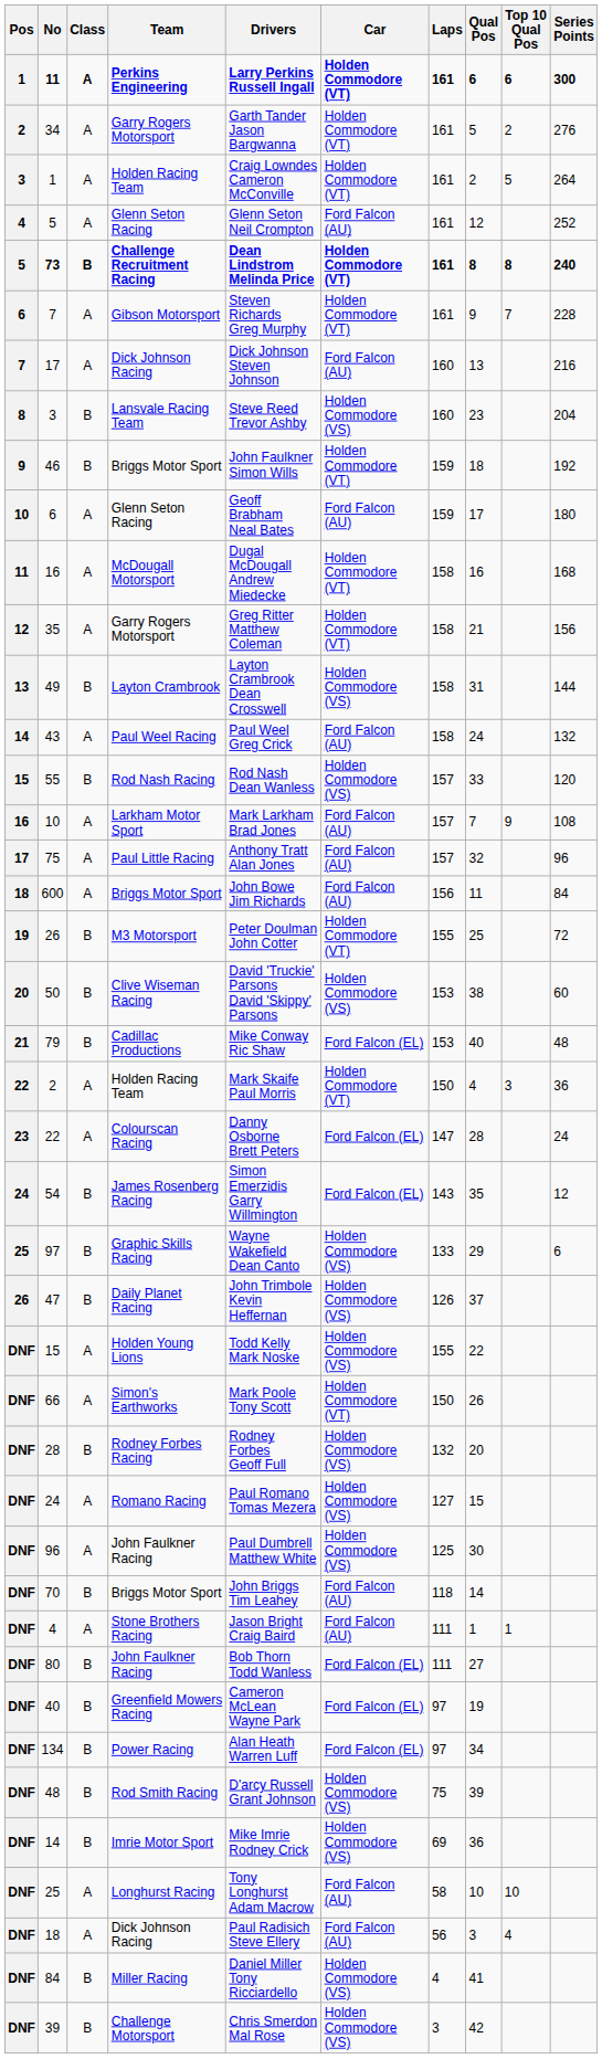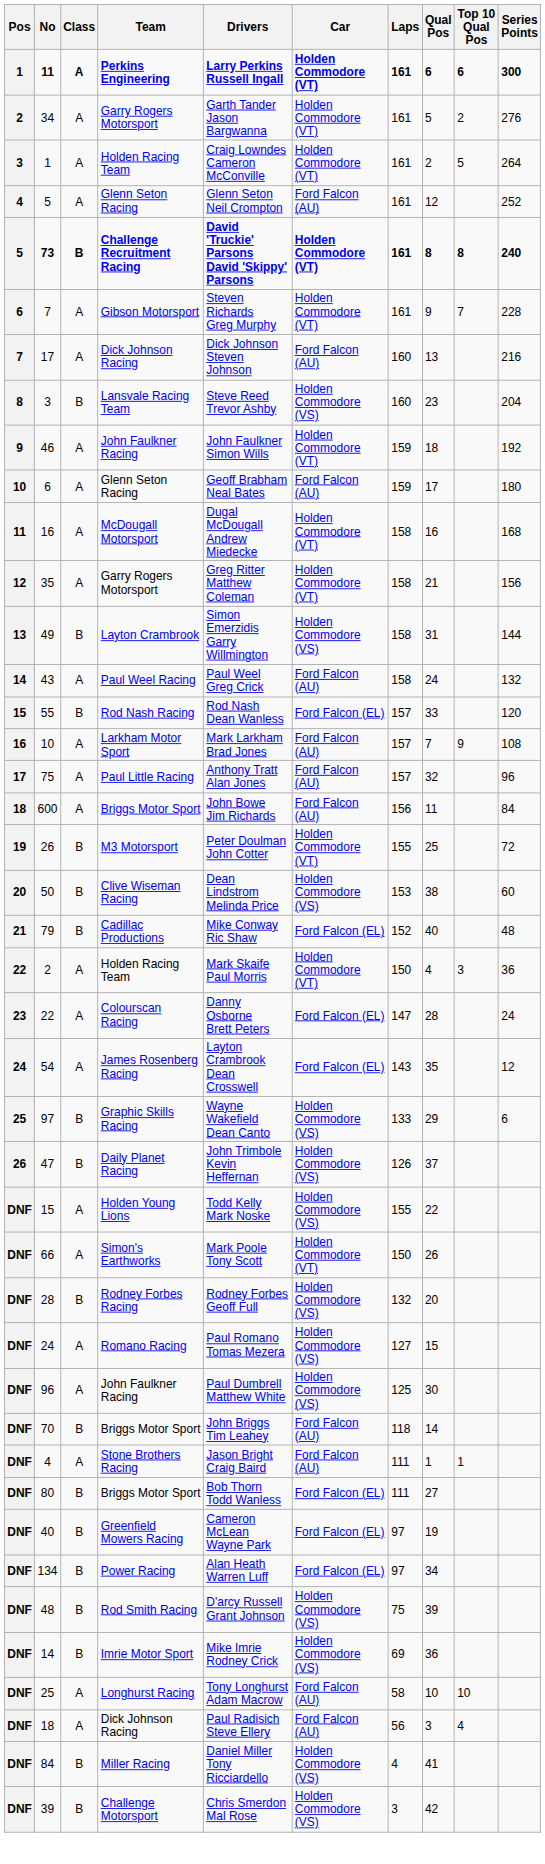73 | Drivers: Dean Lindstrom Melinda Price -> David 'Truckie' Parsons David 'Skippy' Parsons
46 | Class: B -> A
46 | Team: Briggs Motor Sport -> John Faulkner Racing
49 | Drivers: Layton Crambrook Dean Crosswell -> Simon Emerzidis Garry Willmington
55 | Car: Holden Commodore (VS) -> Ford Falcon (EL)
50 | Drivers: David 'Truckie' Parsons David 'Skippy' Parsons -> Dean Lindstrom Melinda Price
79 | Laps: 153 -> 152
54 | Class: B -> A
54 | Drivers: Simon Emerzidis Garry Willmington -> Layton Crambrook Dean Crosswell
80 | Team: John Faulkner Racing -> Briggs Motor Sport
